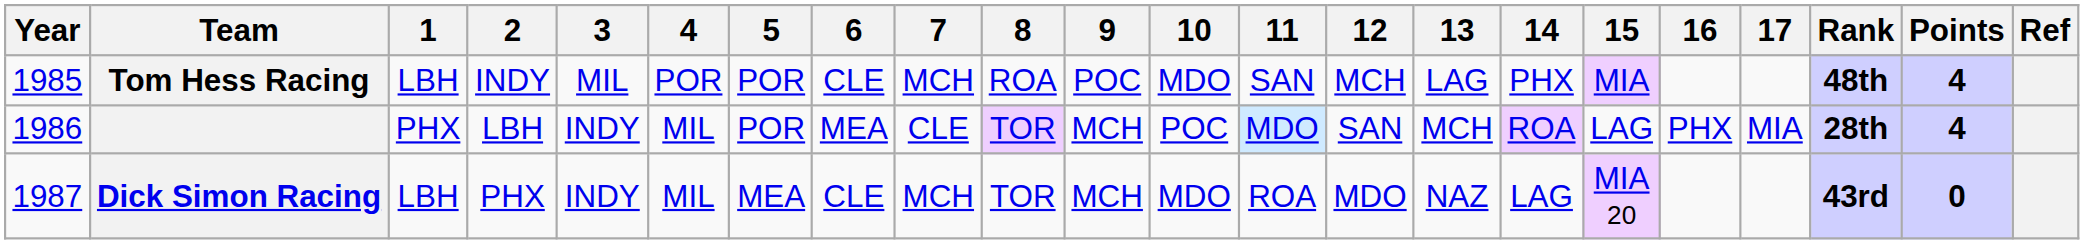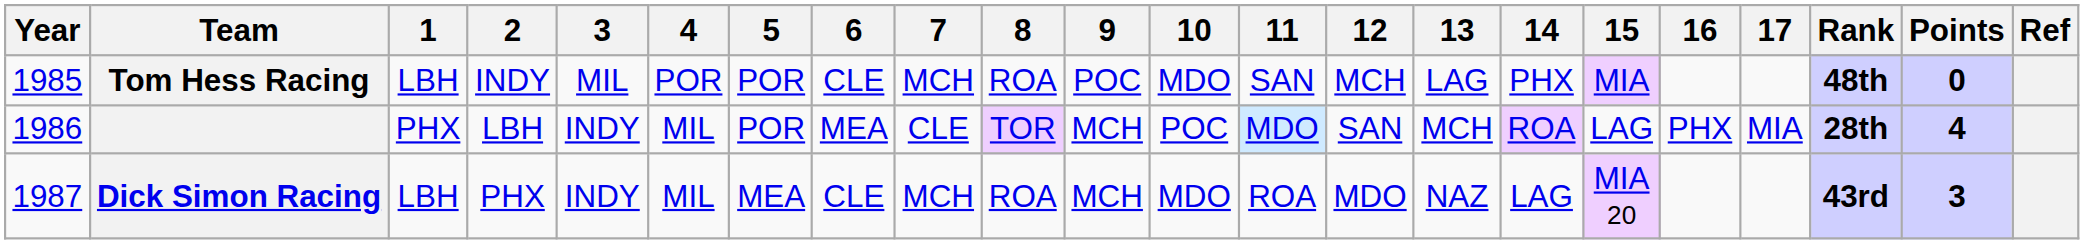Tom Hess Racing | Points: 4 -> 0
Dick Simon Racing | 8: TOR -> ROA
Dick Simon Racing | Points: 0 -> 3
